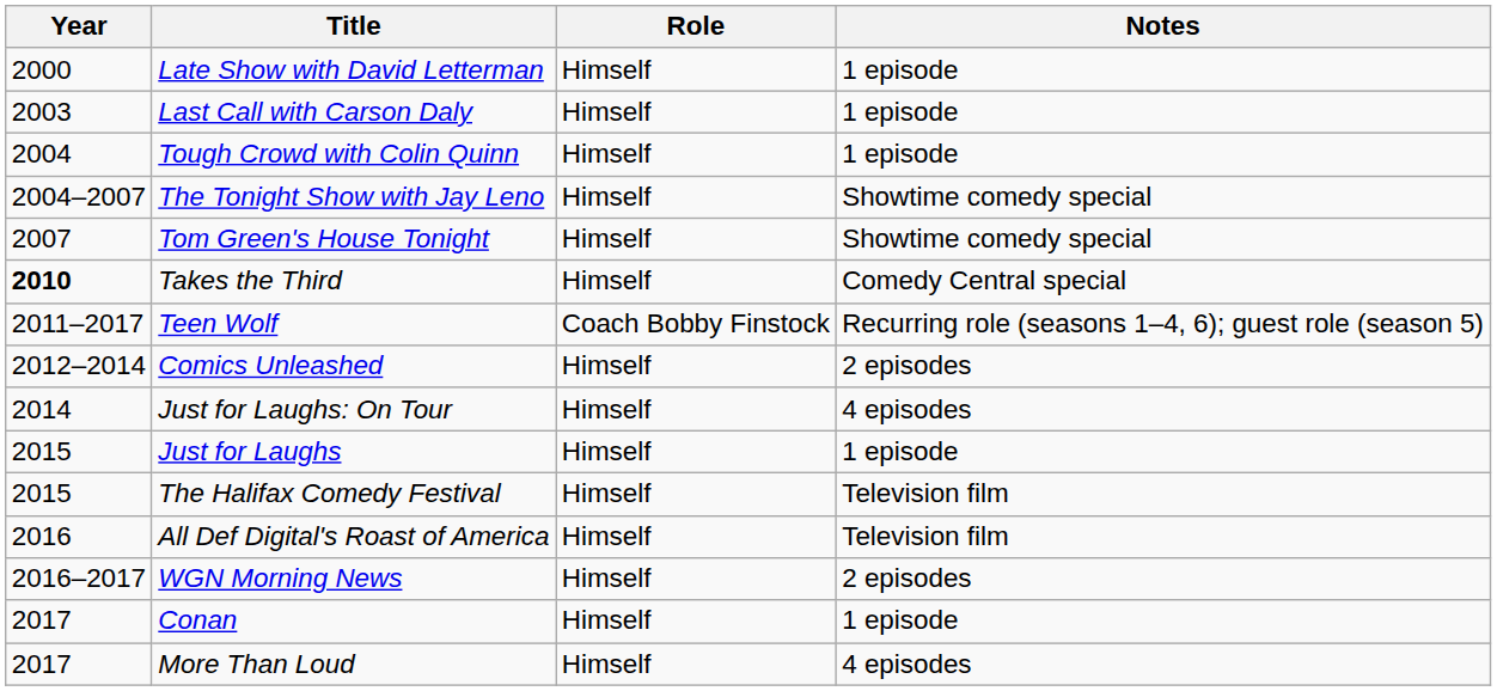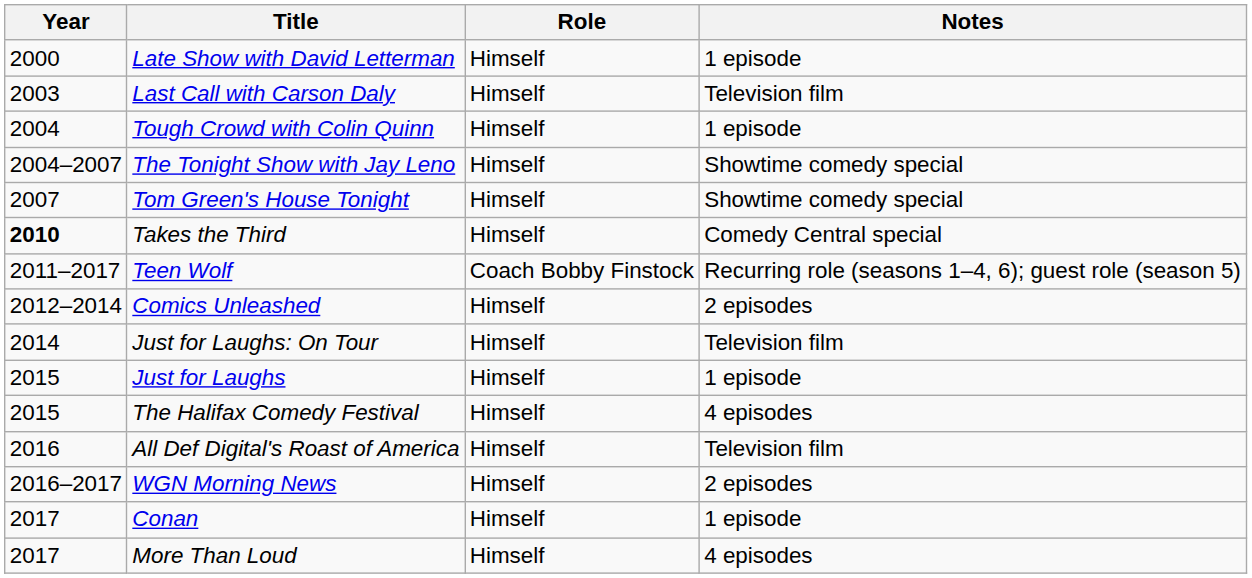Last Call with Carson Daly | Notes: 1 episode -> Television film
Just for Laughs: On Tour | Notes: 4 episodes -> Television film
The Halifax Comedy Festival | Notes: Television film -> 4 episodes
